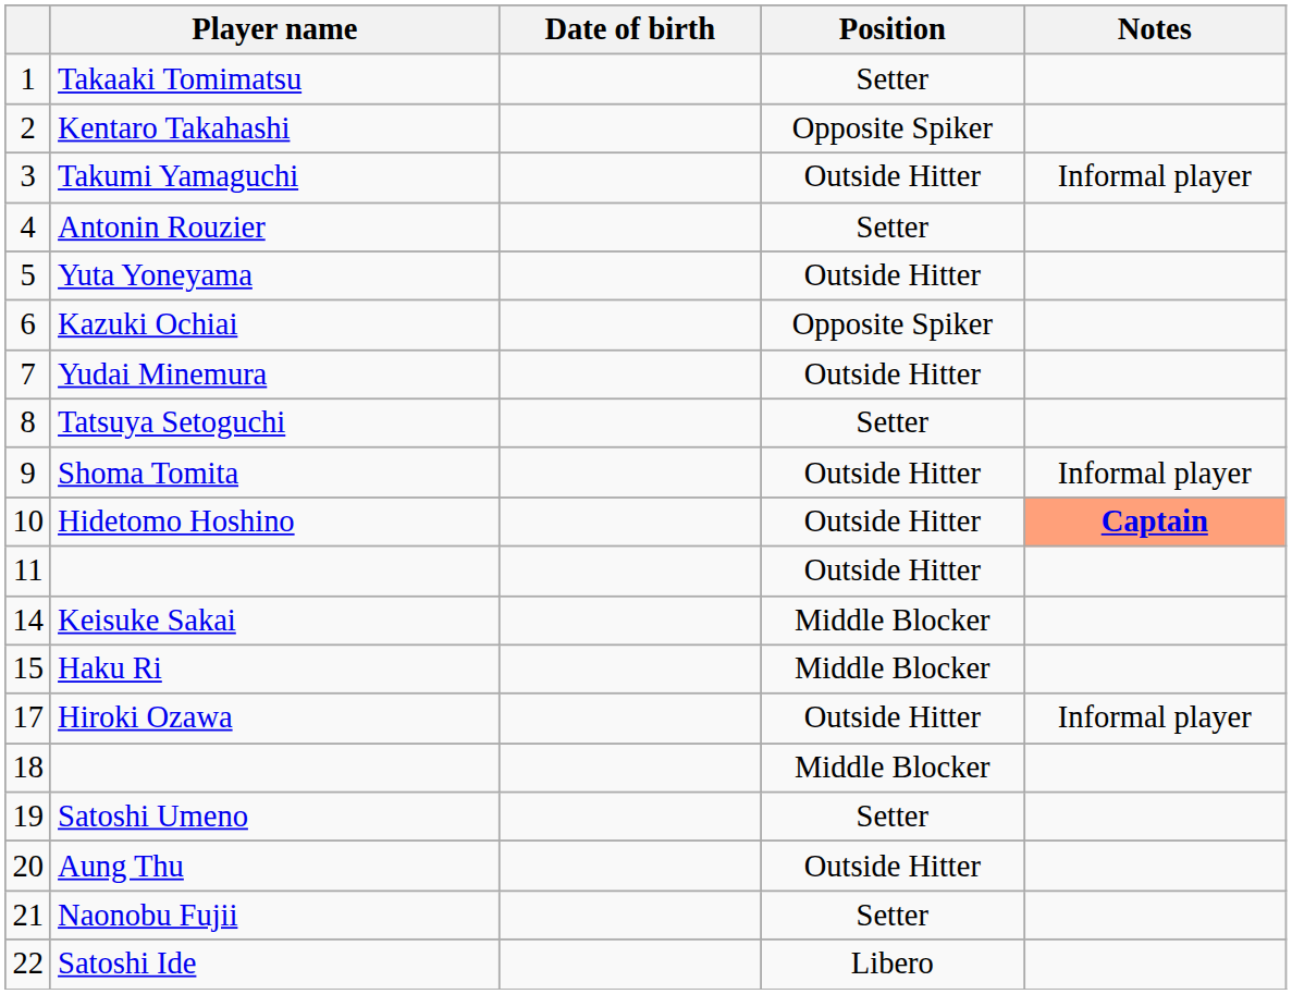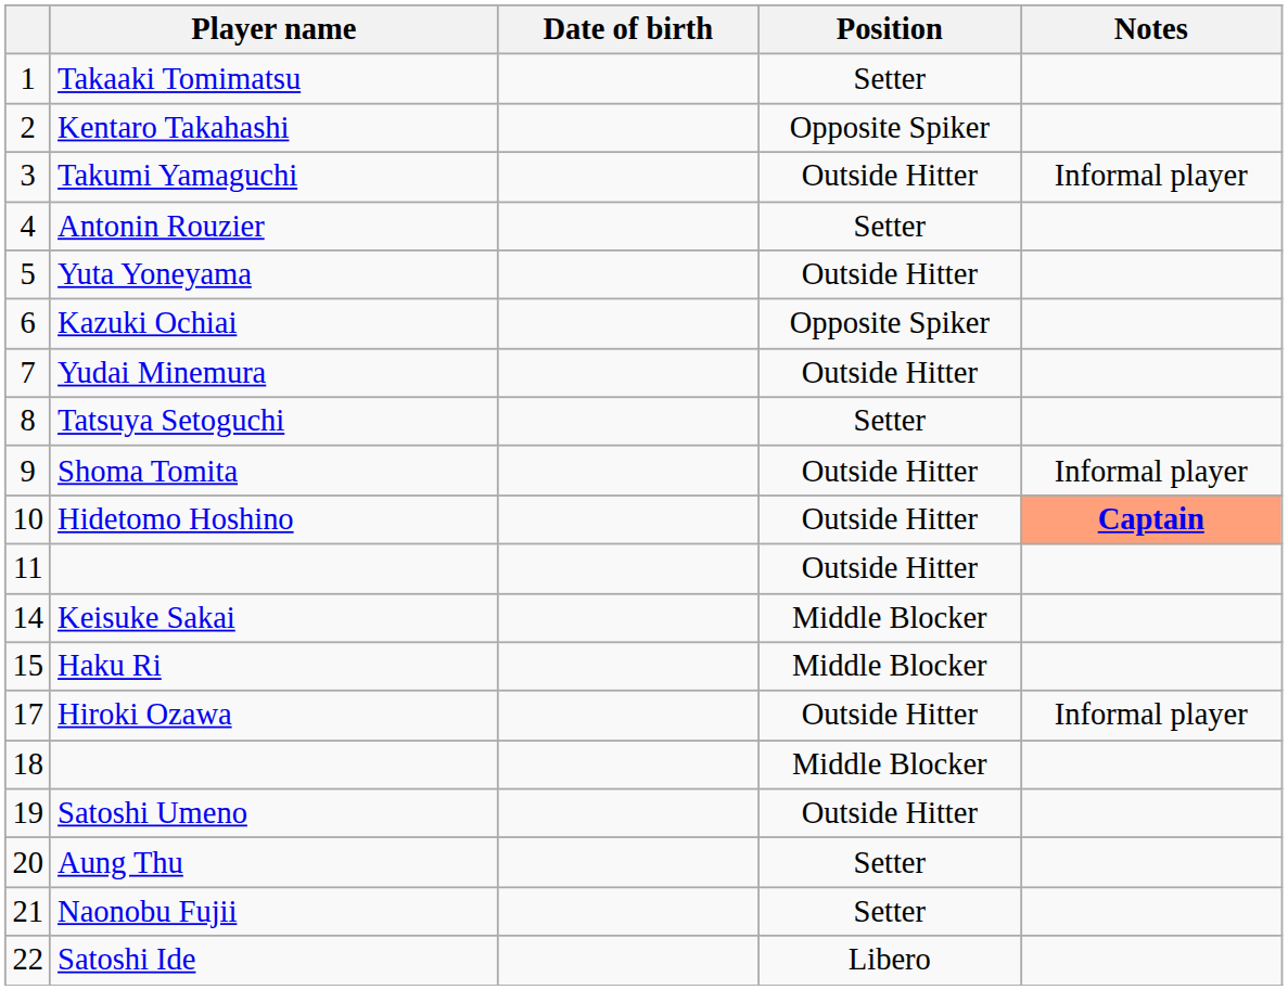Satoshi Umeno | Position: Setter -> Outside Hitter
Aung Thu | Position: Outside Hitter -> Setter
